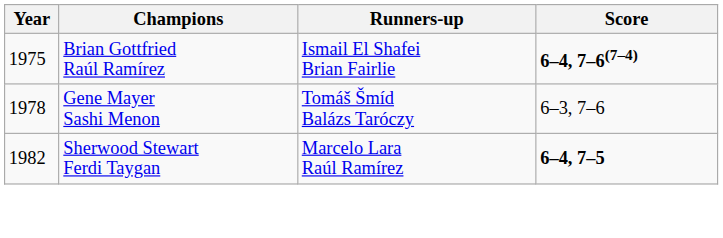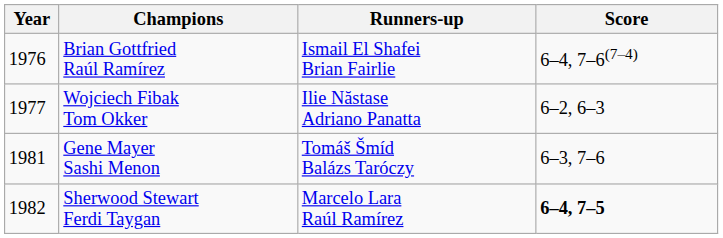Brian Gottfried Raúl Ramírez | Year: 1975 -> 1976
Brian Gottfried Raúl Ramírez | Score: bold -> normal
+ row: 1977 | Wojciech Fibak Tom Okker | Ilie Năstase Adriano Panatta | 6–2, 6–3
Gene Mayer Sashi Menon | Year: 1978 -> 1981
